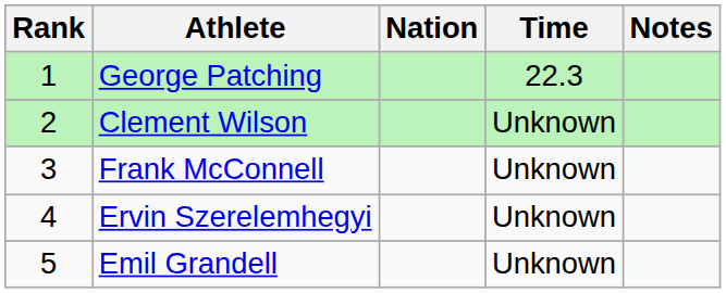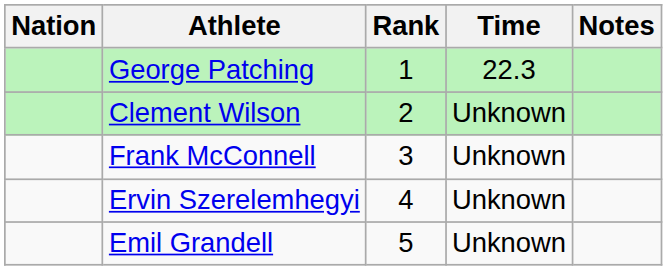columns swapped: Rank <-> Nation
